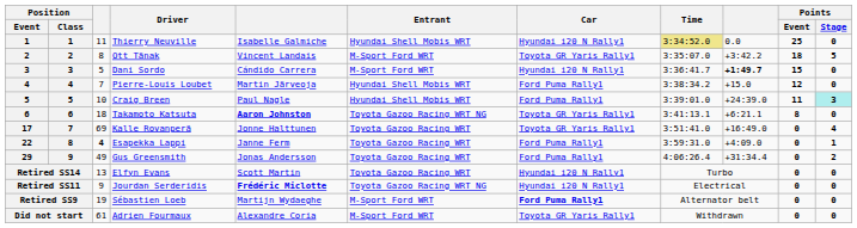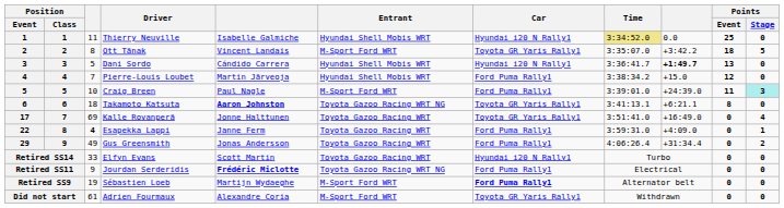Dani Sordo | Entrant: M-Sport Ford WRT -> Hyundai Shell Mobis WRT
Dani Sordo | Points / Event: 15 -> 13
Craig Breen | Entrant: Hyundai Shell Mobis WRT -> M-Sport Ford WRT
Elfyn Evans | column 3: 13 -> 33
Jourdan Serderidis | Car: Hyundai i20 N Rally1 -> Ford Puma Rally1
